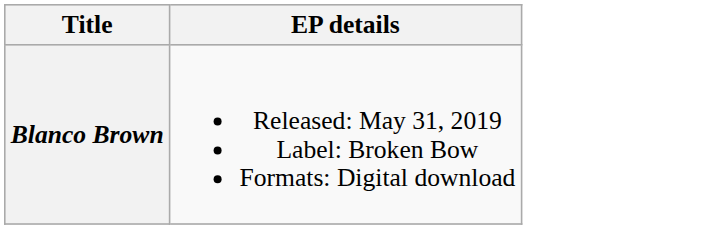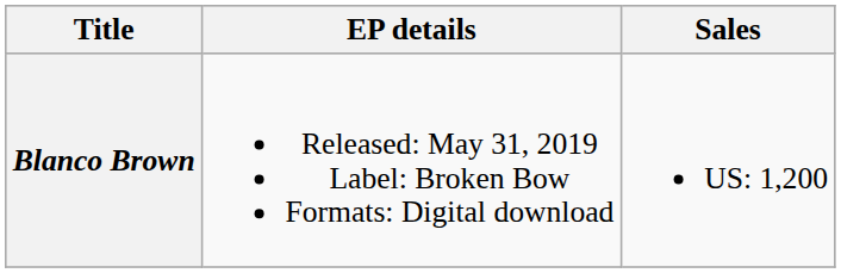+ column: Sales | US: 1,200
